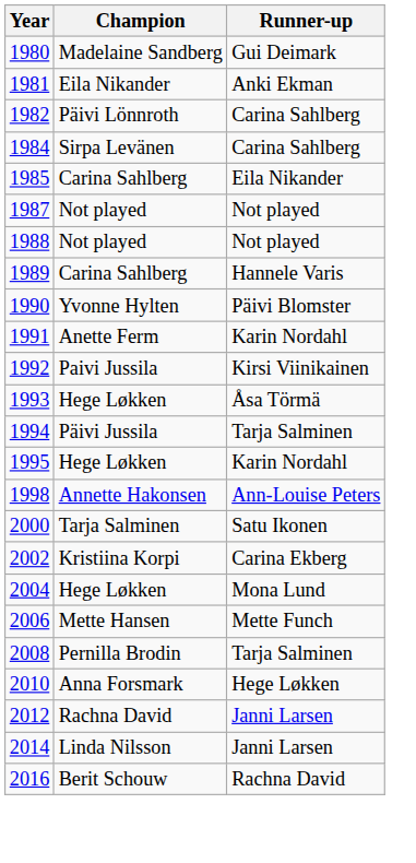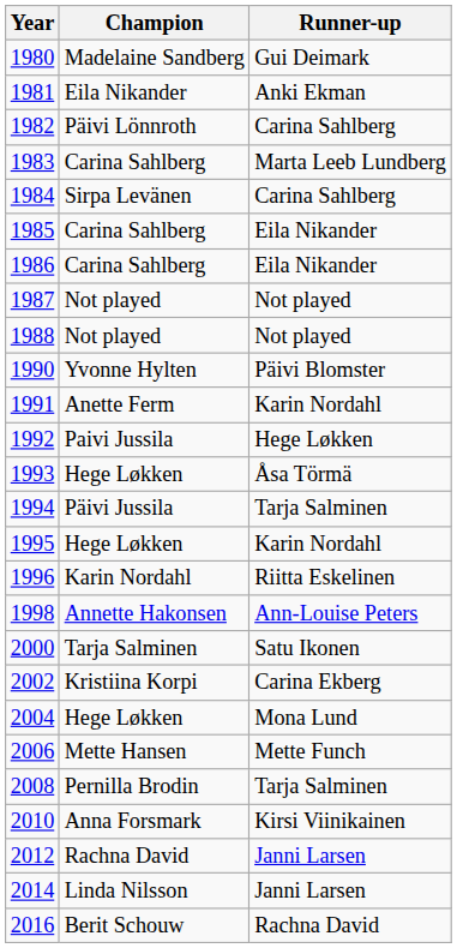+ row: 1983 | Carina Sahlberg | Marta Leeb Lundberg
+ row: 1986 | Carina Sahlberg | Eila Nikander
- row: 1989 | Carina Sahlberg | Hannele Varis
1992 | Runner-up: Kirsi Viinikainen -> Hege Løkken
+ row: 1996 | Karin Nordahl | Riitta Eskelinen
2010 | Runner-up: Hege Løkken -> Kirsi Viinikainen
